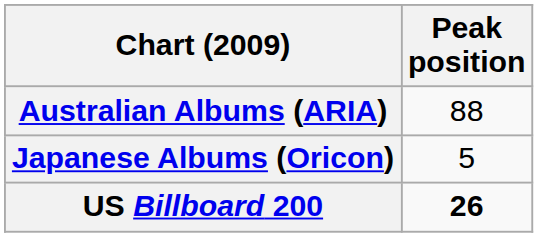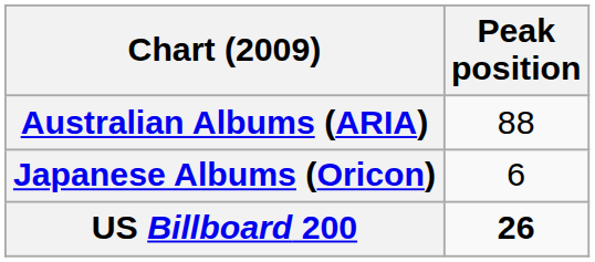Japanese Albums (Oricon) | Peak position: 5 -> 6
